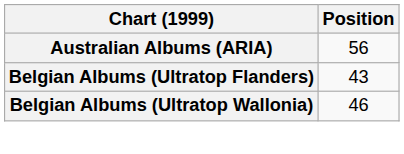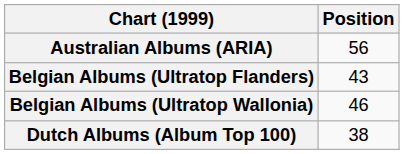+ row: Dutch Albums (Album Top 100) | 38
